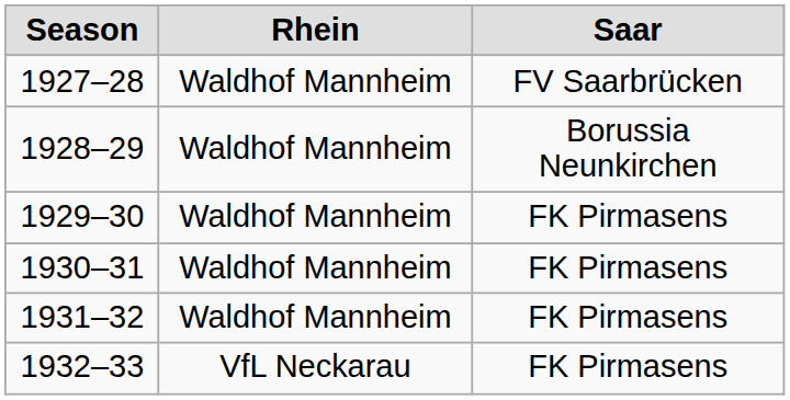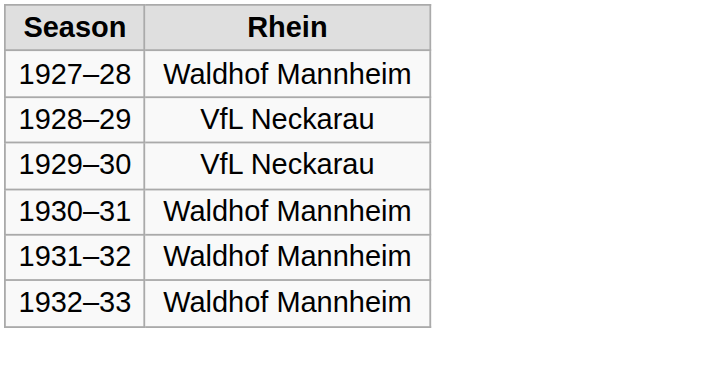- column: Saar | FV Saarbrücken | Borussia Neunkirchen | FK Pirmasens | FK Pirmasens | FK Pirmasens | FK Pirmasens
1928–29 | Rhein: Waldhof Mannheim -> VfL Neckarau
1929–30 | Rhein: Waldhof Mannheim -> VfL Neckarau
1932–33 | Rhein: VfL Neckarau -> Waldhof Mannheim
